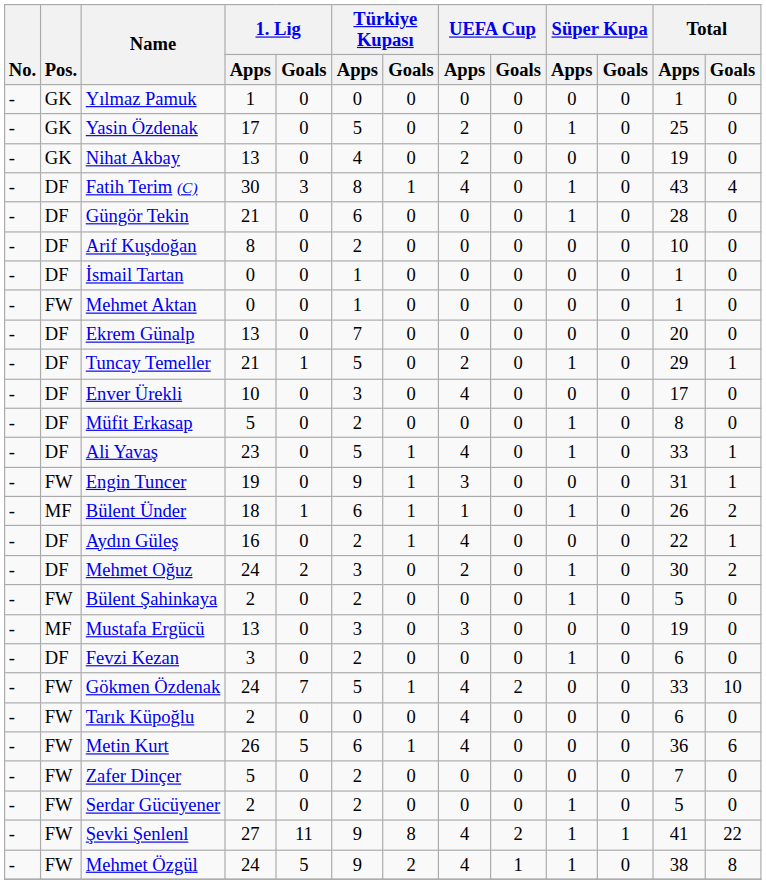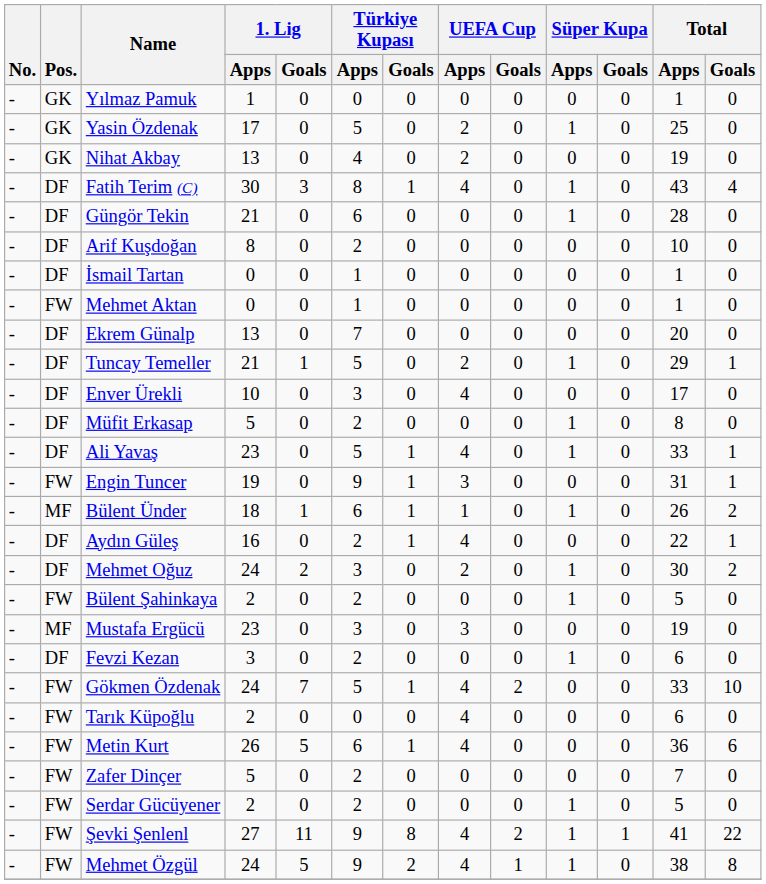Mustafa Ergücü | 1. Lig / Apps: 13 -> 23
